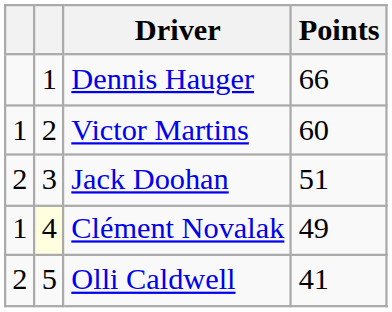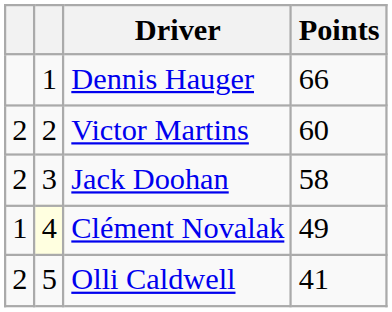Victor Martins | column 1: 1 -> 2
Jack Doohan | Points: 51 -> 58
